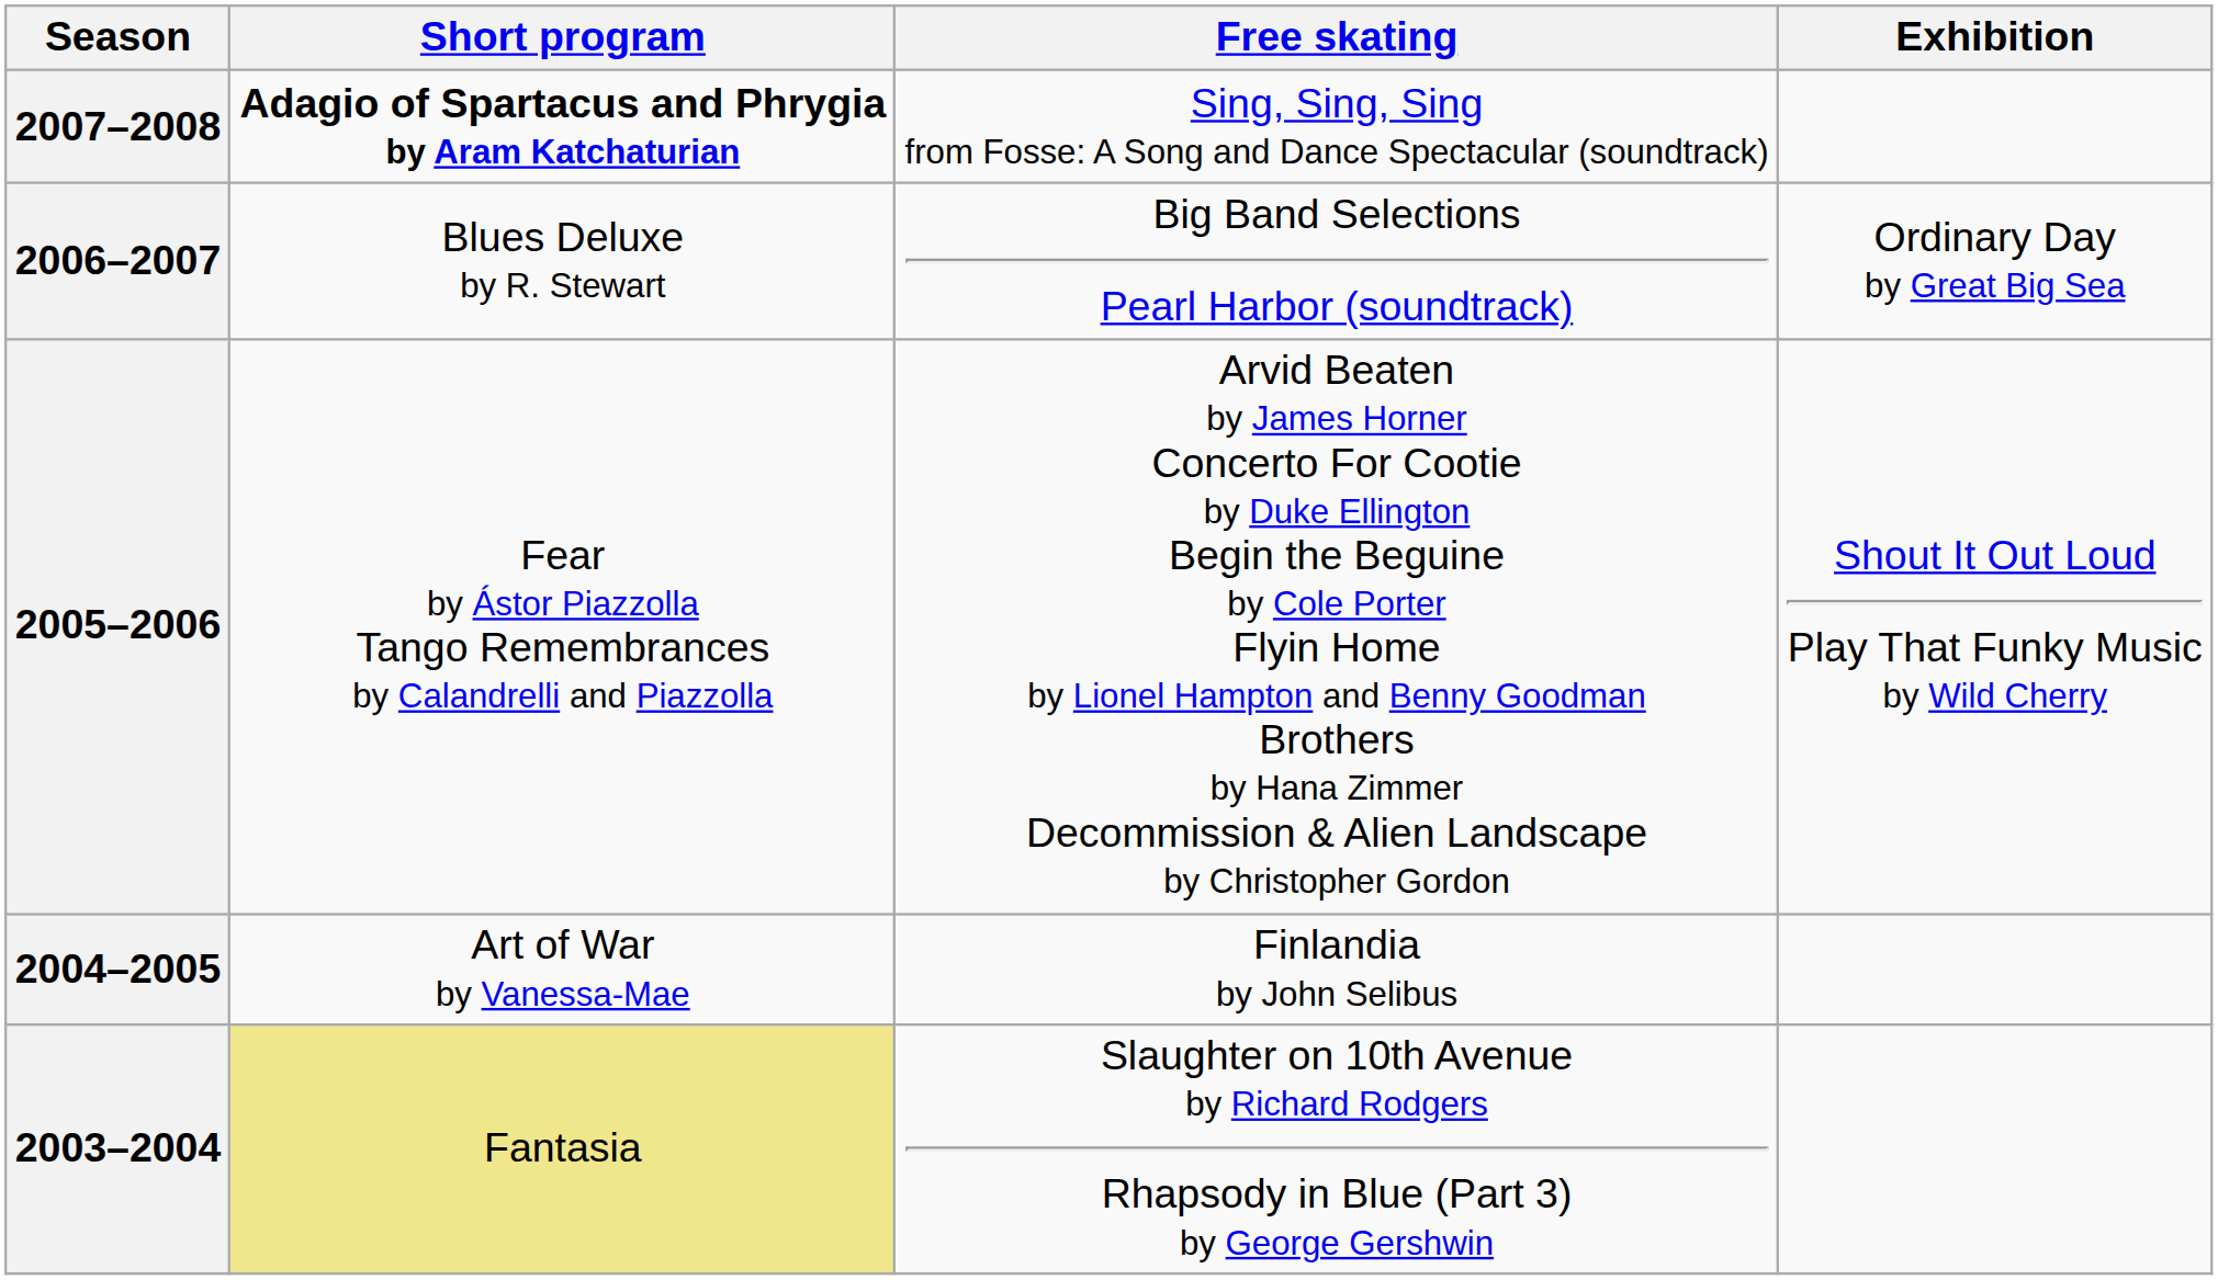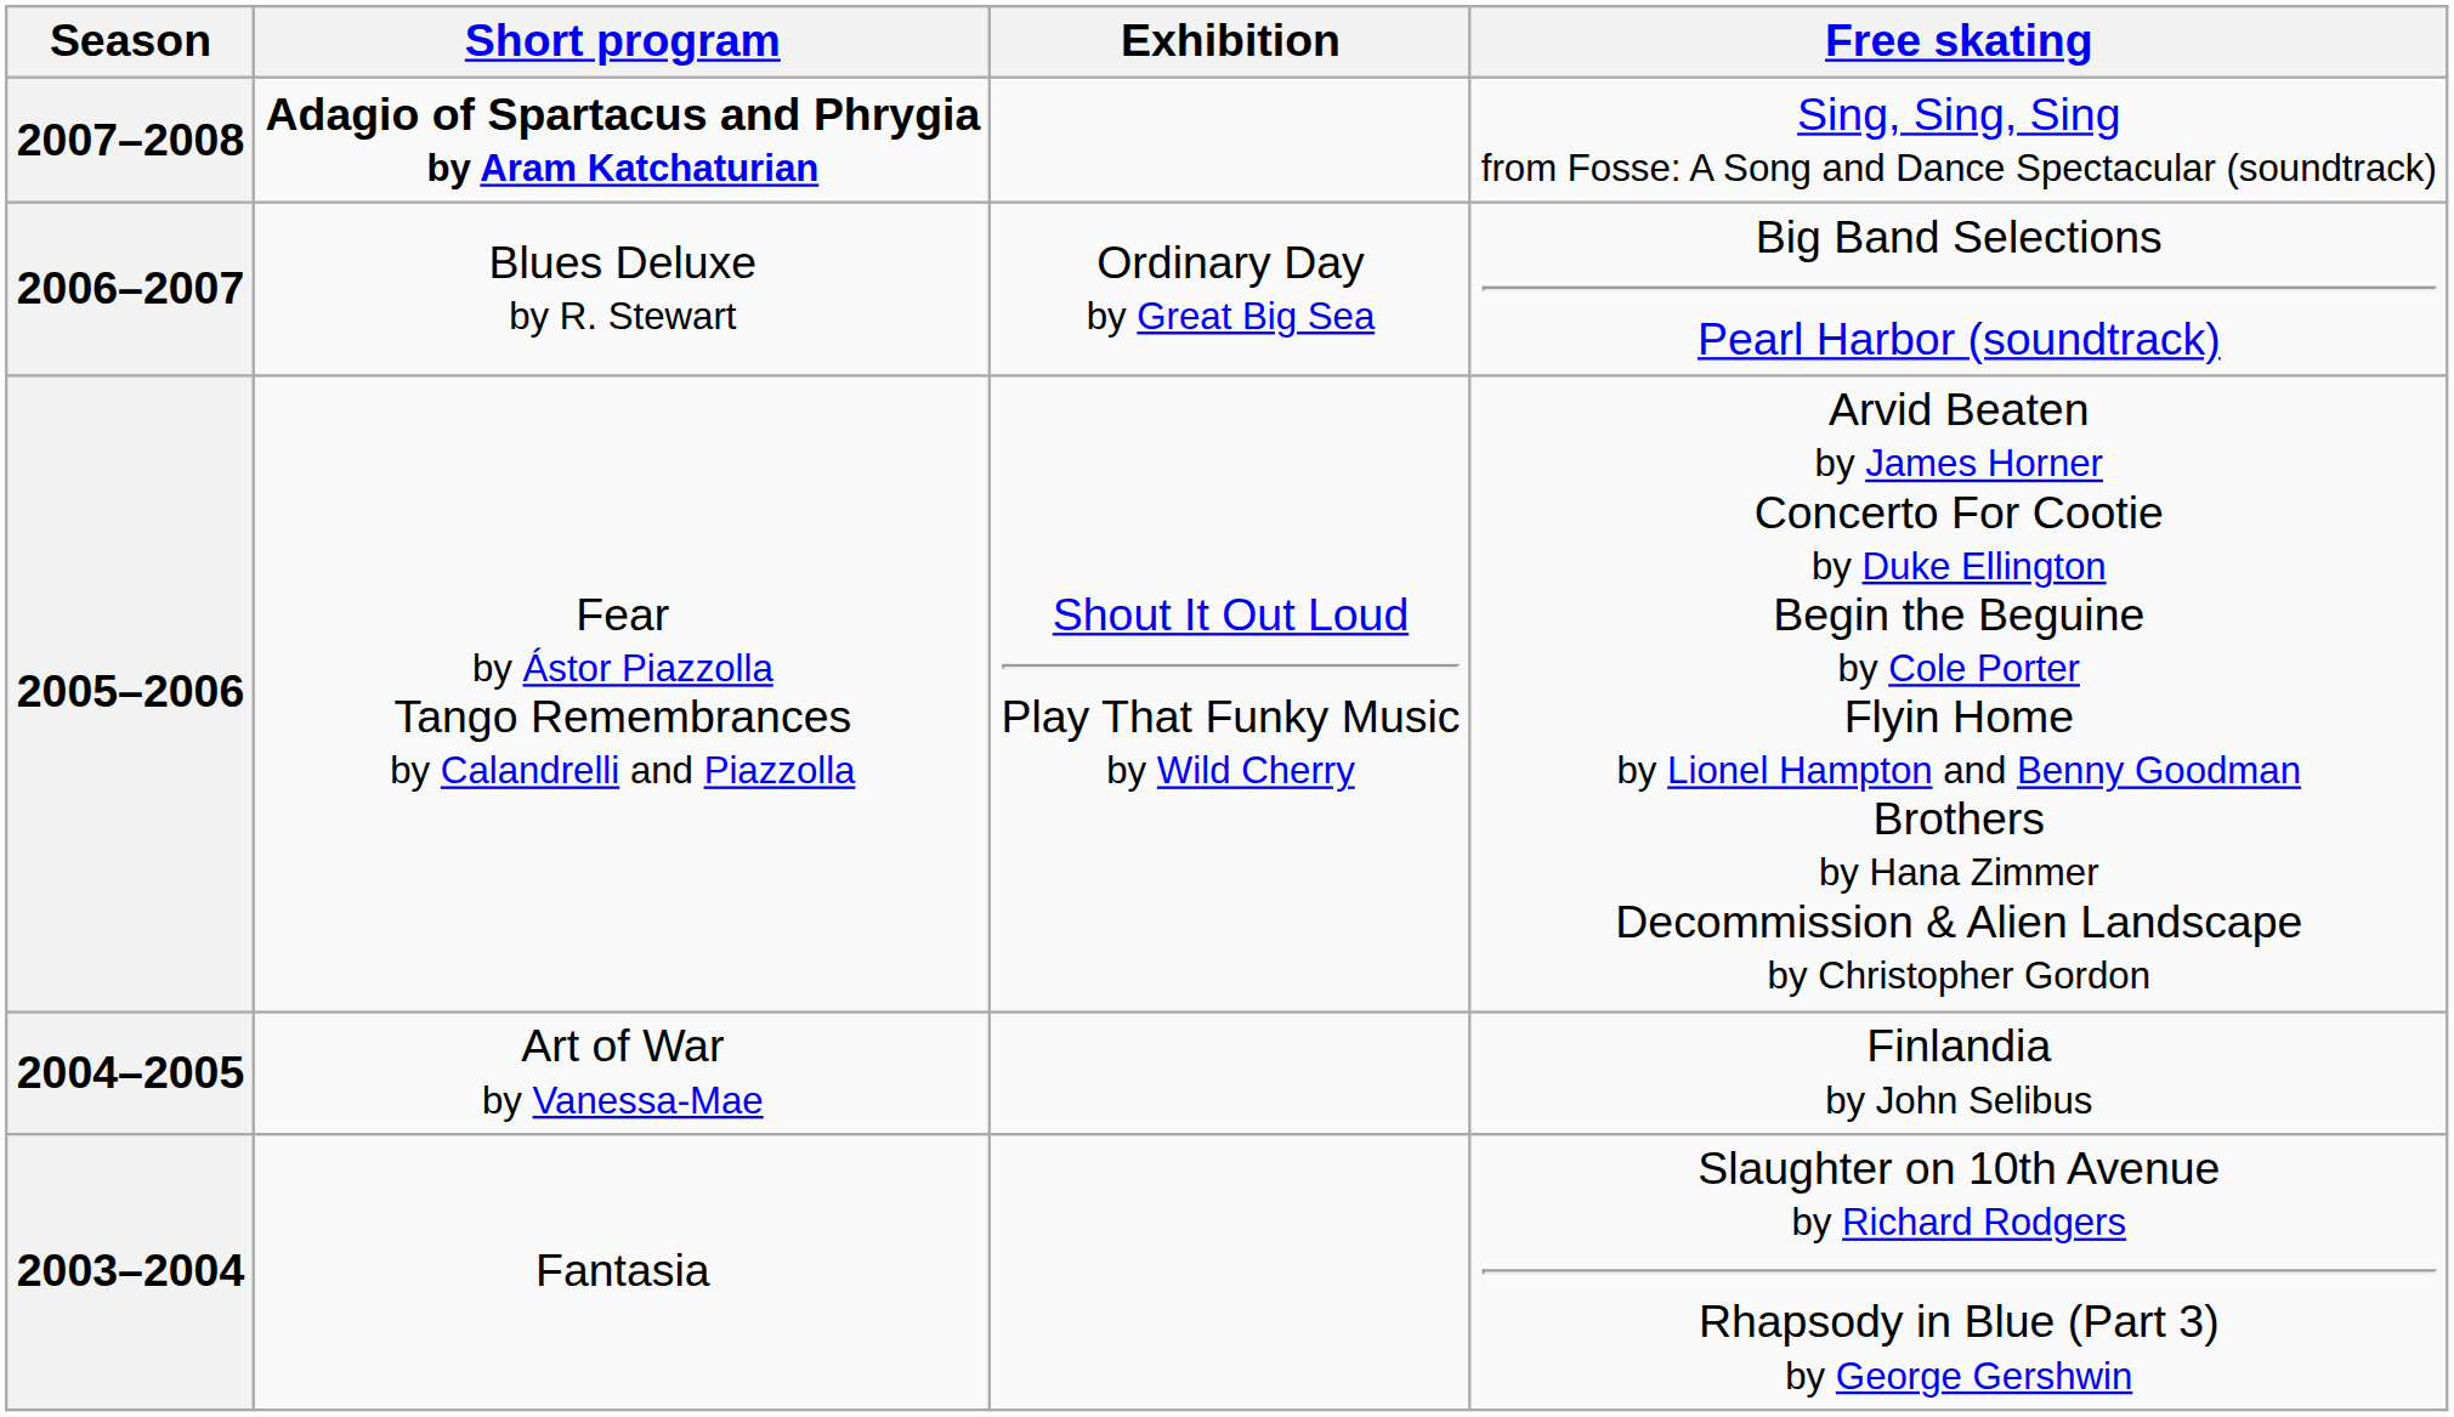columns swapped: Free skating <-> Exhibition
2003–2004 | Short program: khaki background -> no background
